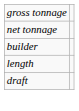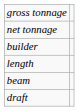+ row: beam
